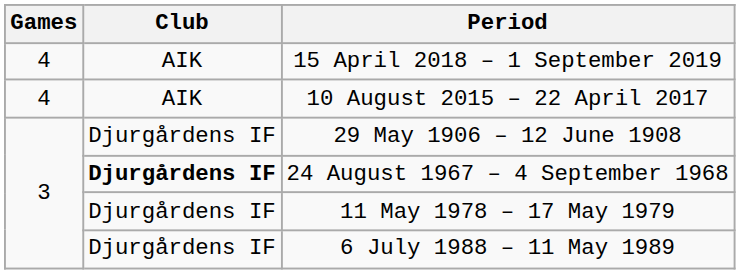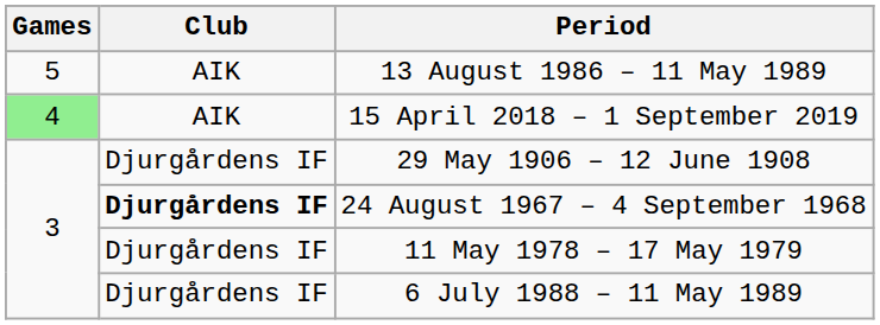+ row: 5 | AIK | 13 August 1986 – 11 May 1989
15 April 2018 – 1 September 2019 | Games: no background -> lightgreen background
- row: 4 | AIK | 10 August 2015 – 22 April 2017
